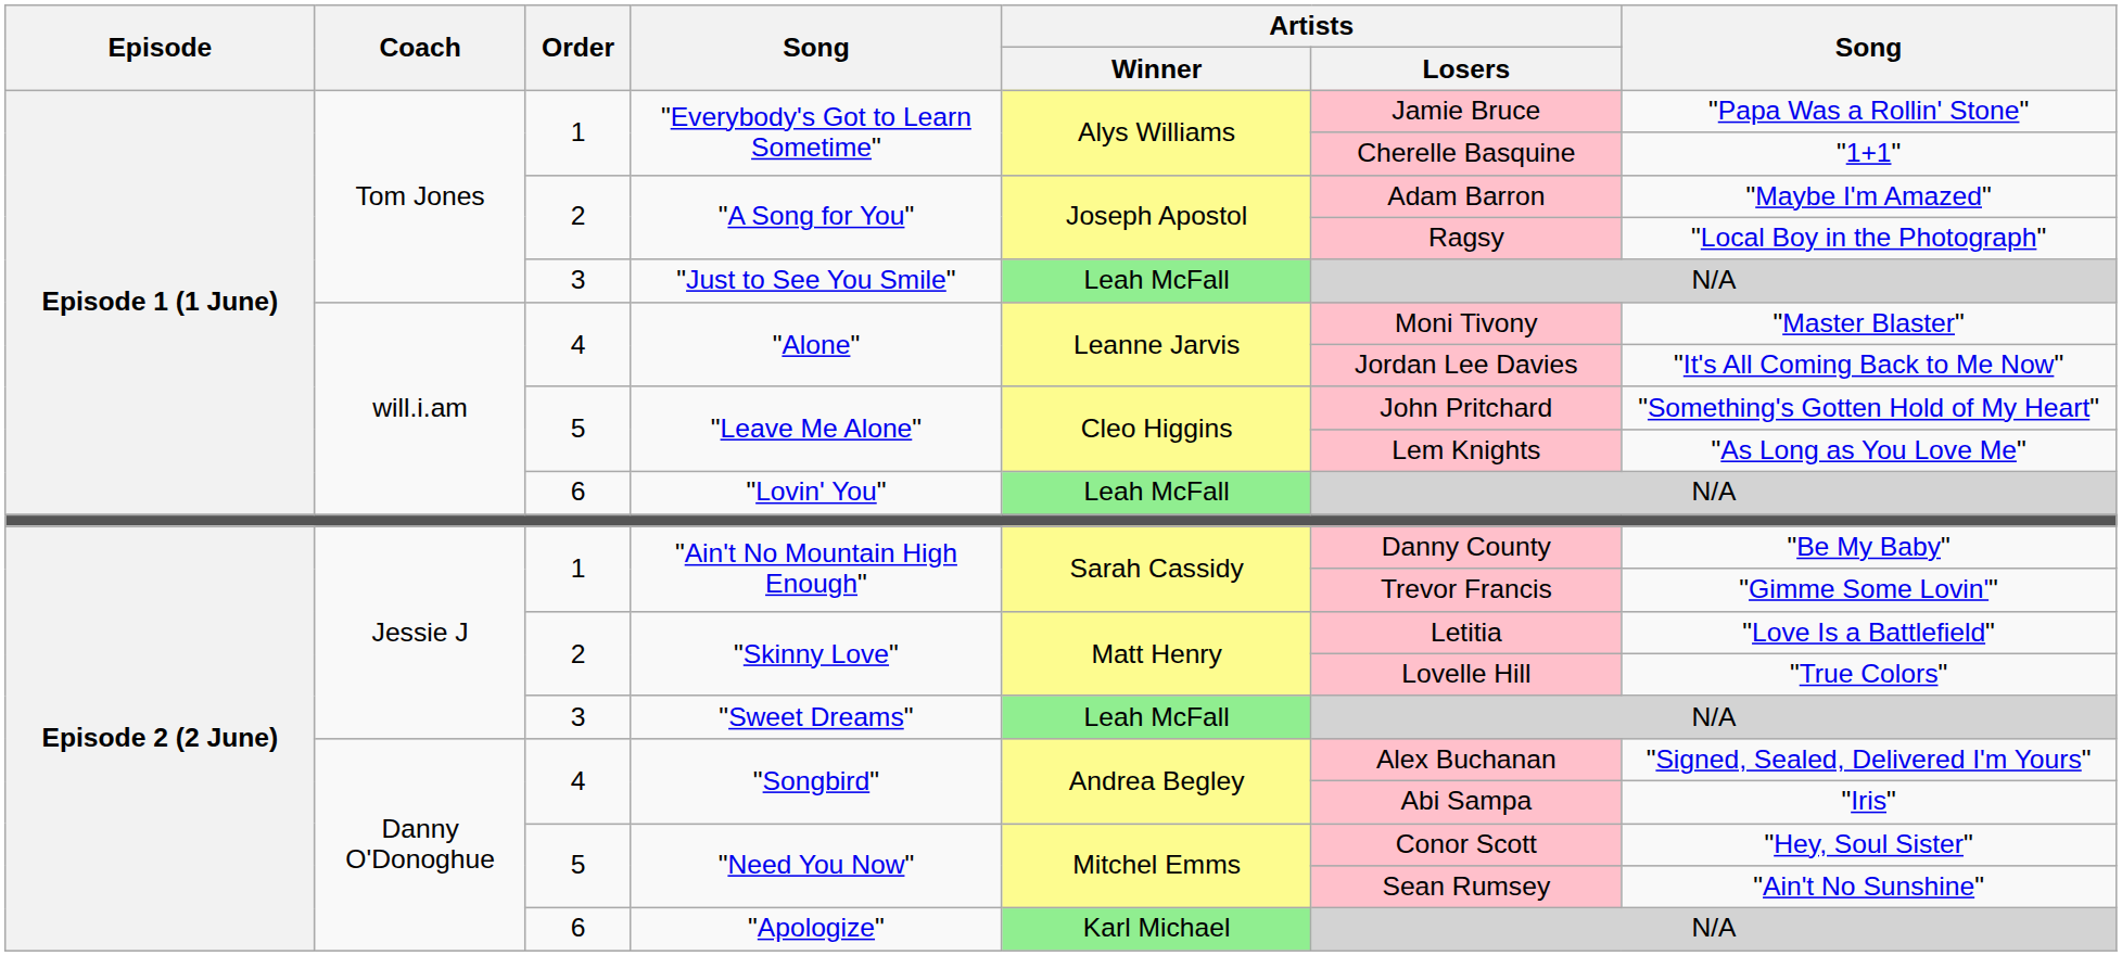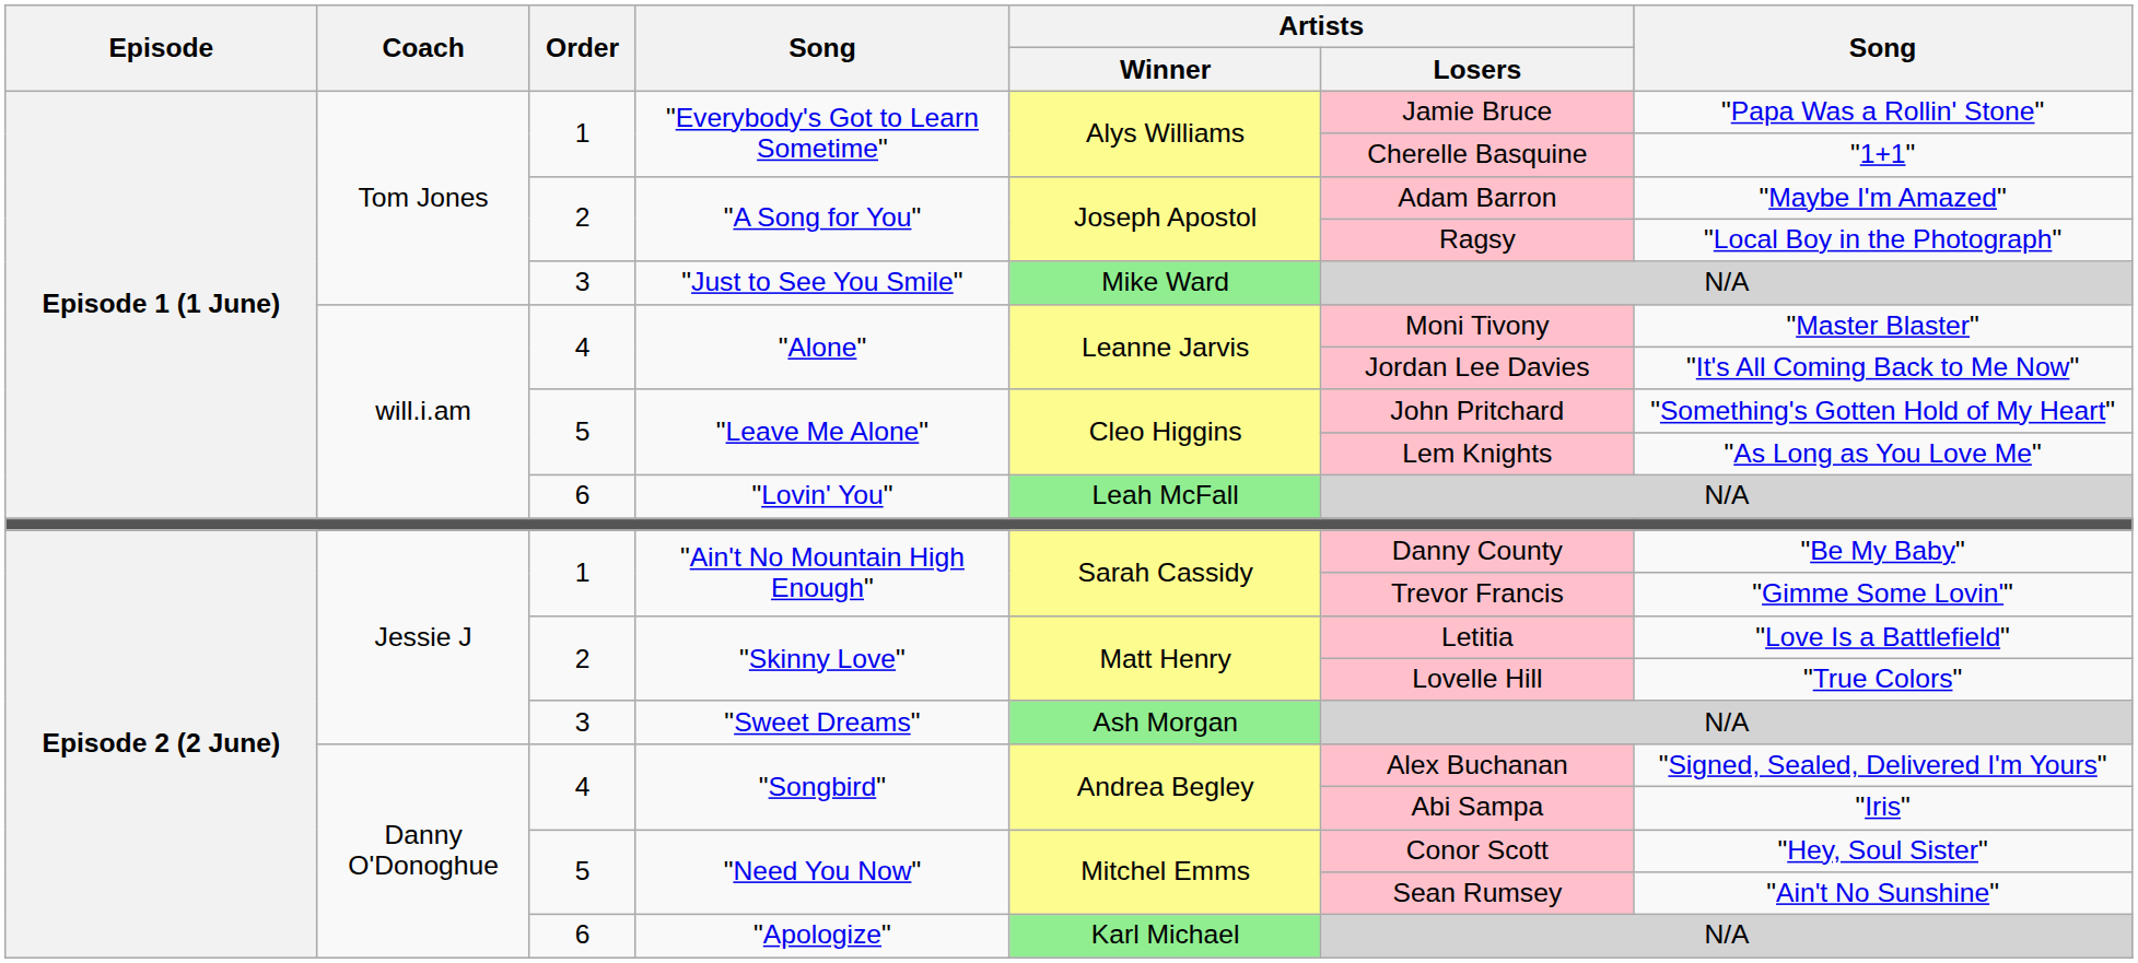"Just to See You Smile" | Artists / Winner: Leah McFall -> Mike Ward
"Sweet Dreams" | Artists / Winner: Leah McFall -> Ash Morgan
